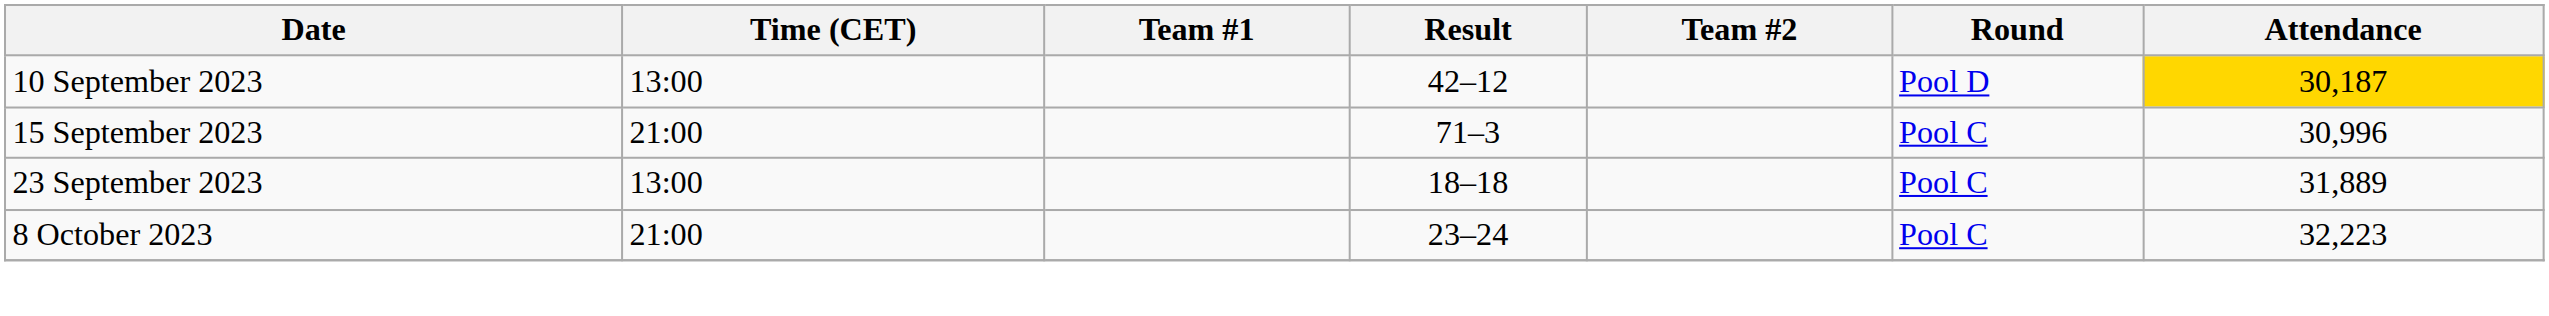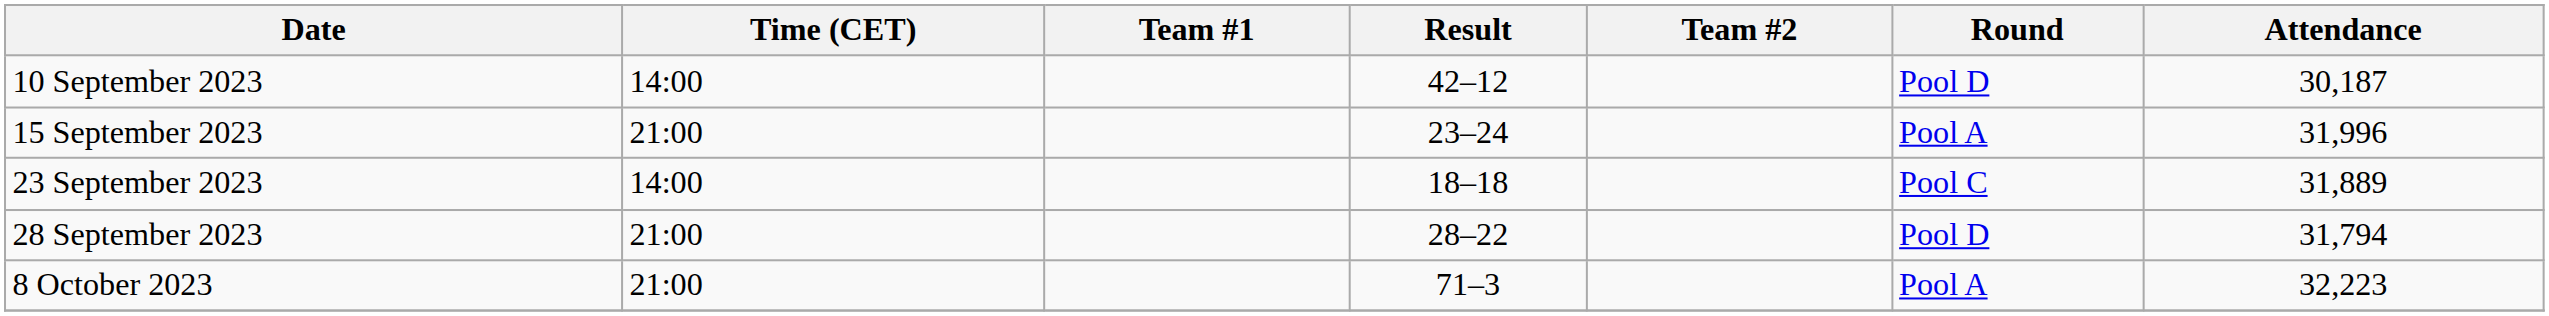10 September 2023 | Time (CET): 13:00 -> 14:00
10 September 2023 | Attendance: gold background -> no background
15 September 2023 | Result: 71–3 -> 23–24
15 September 2023 | Round: Pool C -> Pool A
15 September 2023 | Attendance: 30,996 -> 31,996
23 September 2023 | Time (CET): 13:00 -> 14:00
+ row: 28 September 2023 | 21:00 | 28–22 | Pool D | 31,794
8 October 2023 | Result: 23–24 -> 71–3
8 October 2023 | Round: Pool C -> Pool A
